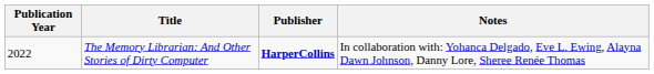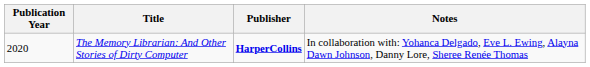The Memory Librarian: And Other Stories of Dirty Computer | Publication Year: 2022 -> 2020
